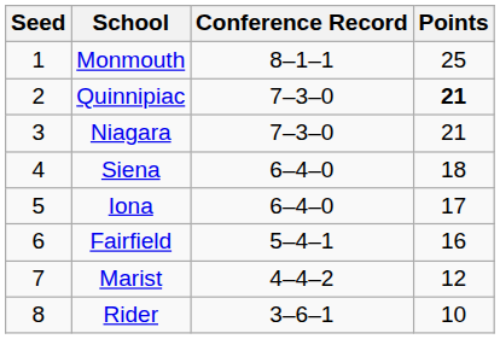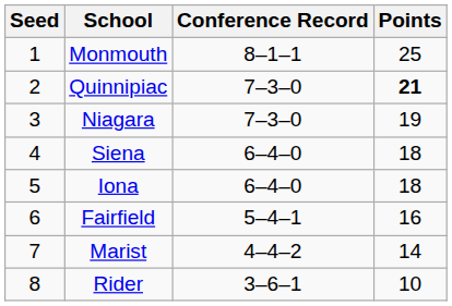Niagara | Points: 21 -> 19
Iona | Points: 17 -> 18
Marist | Points: 12 -> 14
